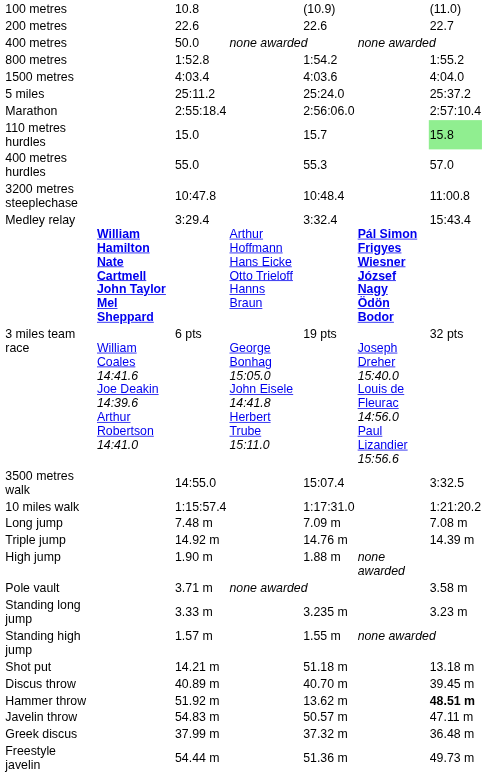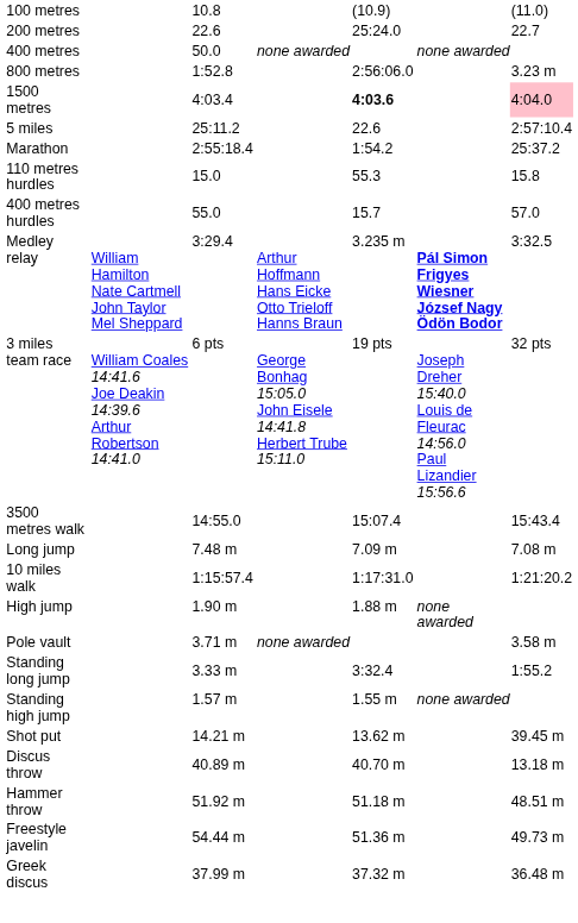200 metres | column 5: 22.6 -> 25:24.0
800 metres | column 5: 1:54.2 -> 2:56:06.0
800 metres | column 7: 1:55.2 -> 3.23 m
1500 metres | column 5: normal -> bold
1500 metres | column 7: no background -> pink background
5 miles | column 5: 25:24.0 -> 22.6
5 miles | column 7: 25:37.2 -> 2:57:10.4
Marathon | column 5: 2:56:06.0 -> 1:54.2
Marathon | column 7: 2:57:10.4 -> 25:37.2
110 metres hurdles | column 5: 15.7 -> 55.3
110 metres hurdles | column 7: lightgreen background -> no background
400 metres hurdles | column 5: 55.3 -> 15.7
- row: 3200 metres steeplechase | 10:47.8 | 10:48.4 | 11:00.8
Medley relay | column 2: bold -> normal
Medley relay | column 5: 3:32.4 -> 3.235 m
Medley relay | column 7: 15:43.4 -> 3:32.5
3500 metres walk | column 7: 3:32.5 -> 15:43.4
rows swapped: 10 miles walk <-> Long jump
- row: Triple jump | 14.92 m | 14.76 m | 14.39 m
Standing long jump | column 5: 3.235 m -> 3:32.4
Standing long jump | column 7: 3.23 m -> 1:55.2
Shot put | column 5: 51.18 m -> 13.62 m
Shot put | column 7: 13.18 m -> 39.45 m
Discus throw | column 7: 39.45 m -> 13.18 m
Hammer throw | column 5: 13.62 m -> 51.18 m
Hammer throw | column 7: bold -> normal
- row: Javelin throw | 54.83 m | 50.57 m | 47.11 m
rows swapped: Greek discus <-> Freestyle javelin
